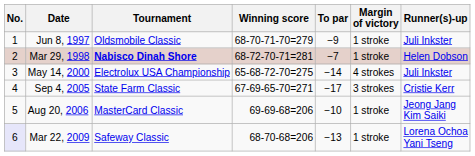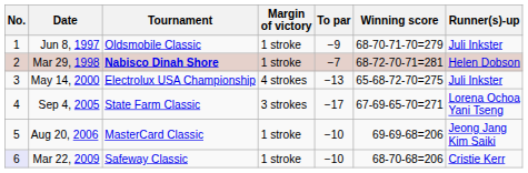columns swapped: Winning score <-> Margin of victory
May 14, 2000 | To par: −14 -> −13
Sep 4, 2005 | Runner(s)-up: Cristie Kerr -> Lorena Ochoa Yani Tseng
Mar 22, 2009 | To par: −13 -> −10
Mar 22, 2009 | Runner(s)-up: Lorena Ochoa Yani Tseng -> Cristie Kerr
